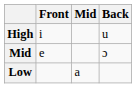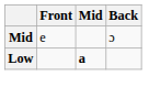- row: High | i | u
Low | Mid: normal -> bold
